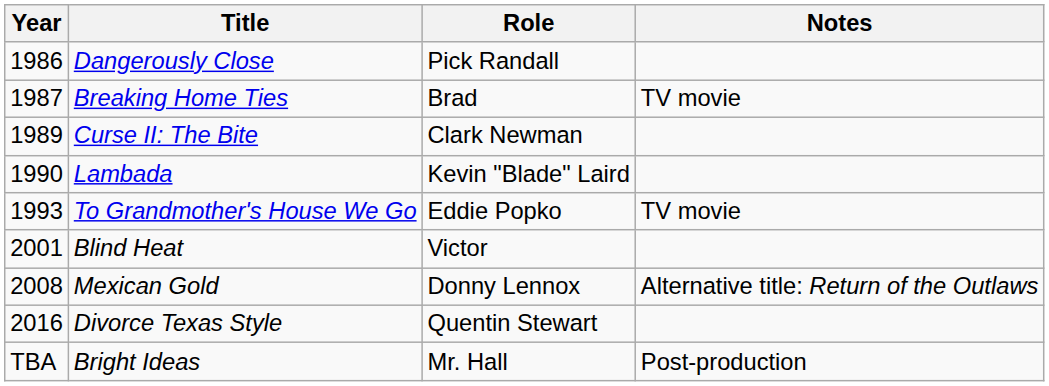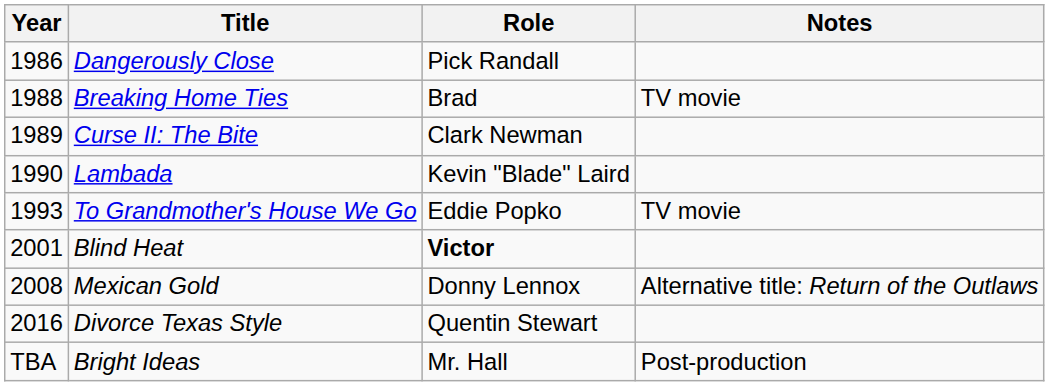Breaking Home Ties | Year: 1987 -> 1988
Blind Heat | Role: normal -> bold
